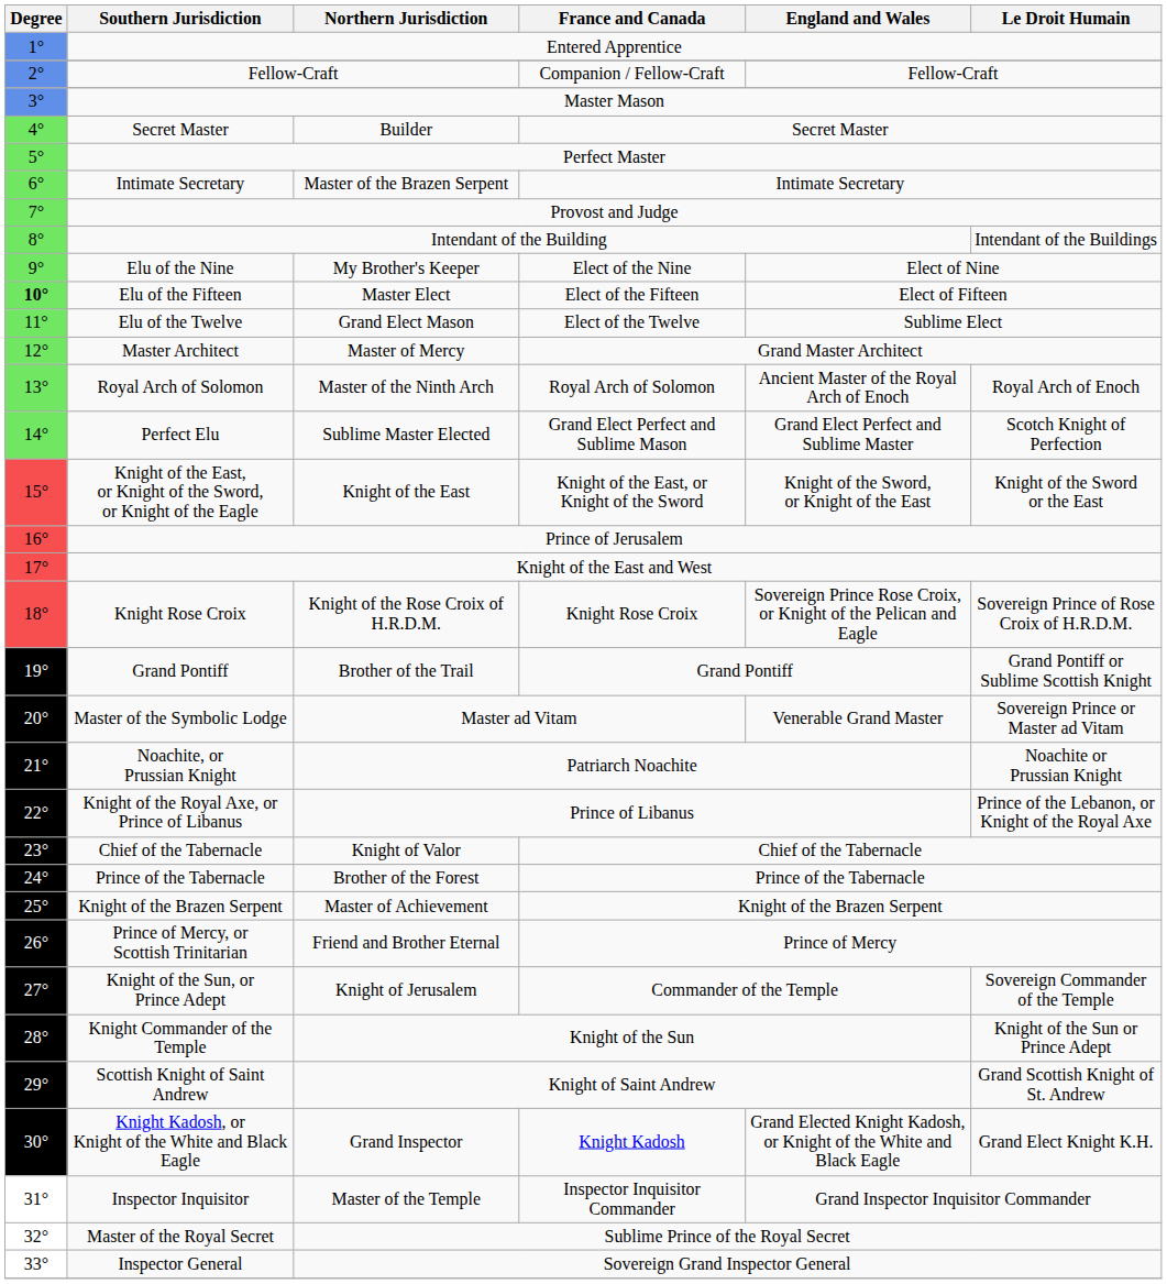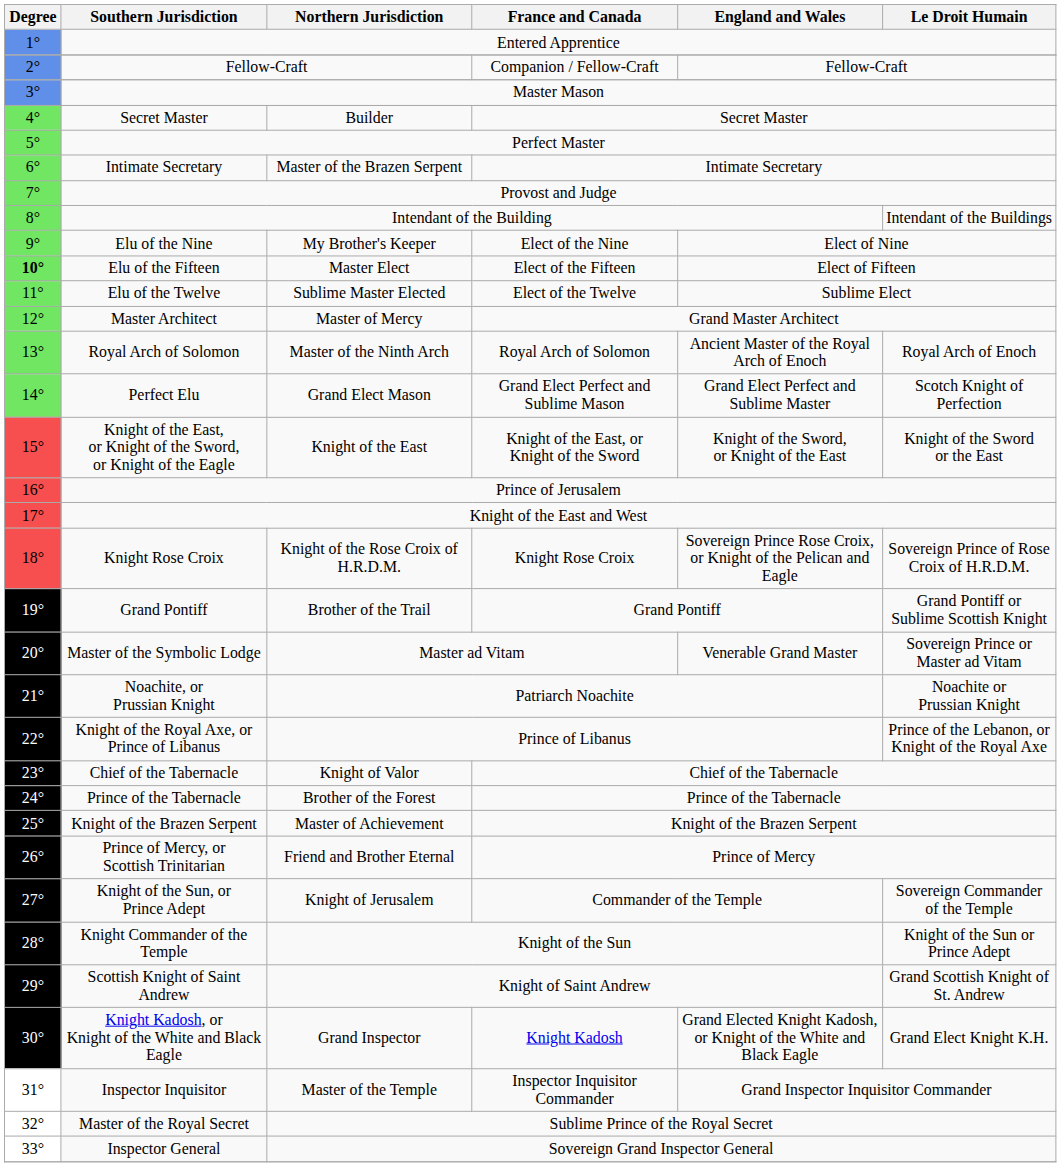Elu of the Twelve | Northern Jurisdiction: Grand Elect Mason -> Sublime Master Elected
Perfect Elu | Northern Jurisdiction: Sublime Master Elected -> Grand Elect Mason
